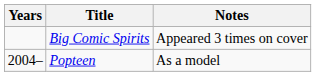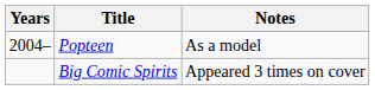rows swapped: Popteen <-> Big Comic Spirits
